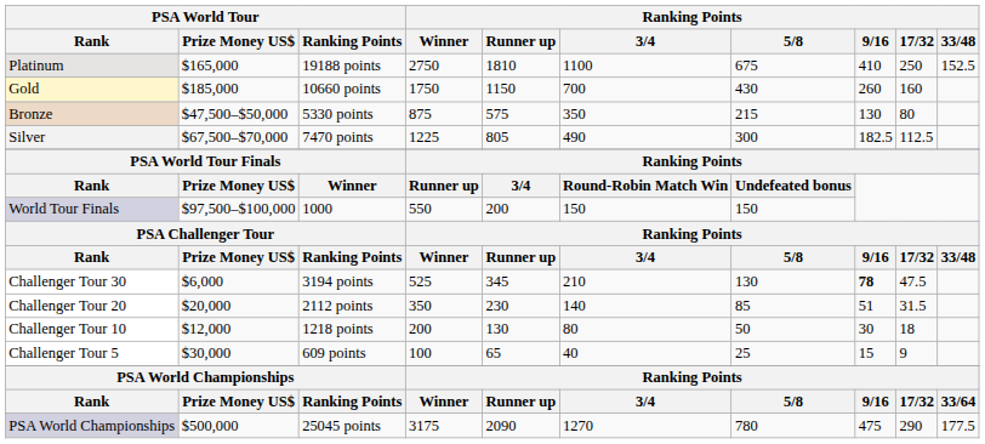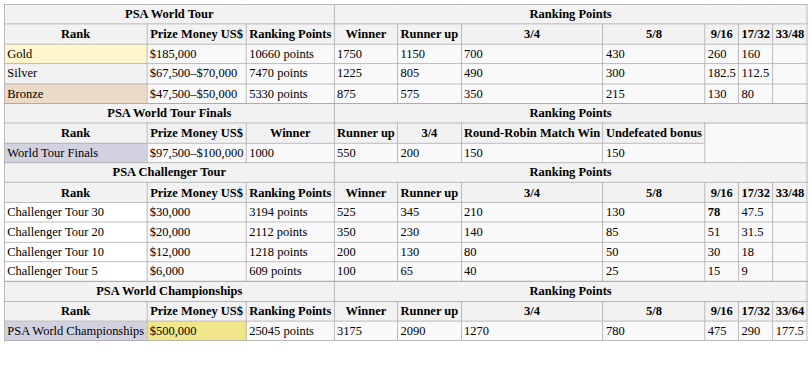- row: Platinum | $165,000 | 19188 points | 2750 | 1810 | 1100 | 675 | 410 | 250 | 152.5
rows swapped: Silver <-> Bronze
Challenger Tour 30 | PSA World Tour / Prize Money US$: $6,000 -> $30,000
Challenger Tour 5 | PSA World Tour / Prize Money US$: $30,000 -> $6,000
PSA World Championships / 25045 points | PSA World Tour / Prize Money US$: no background -> khaki background
